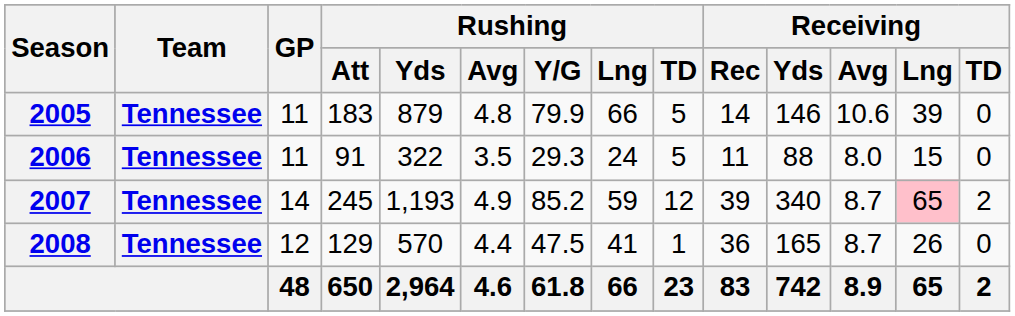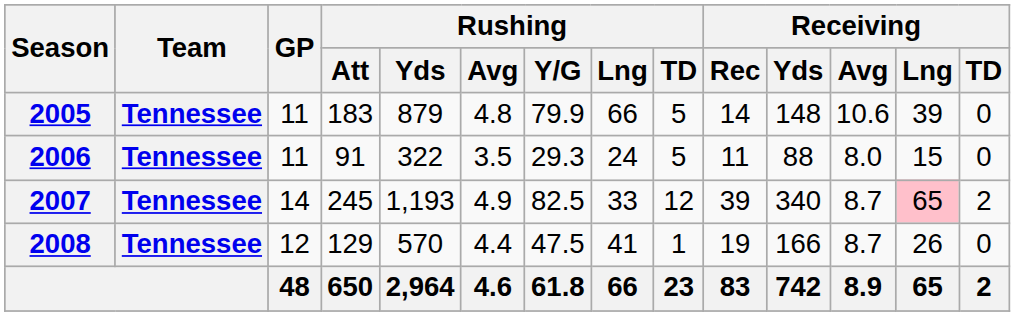2005 | Receiving / Yds: 146 -> 148
2007 | Rushing / Y/G: 85.2 -> 82.5
2007 | Rushing / Lng: 59 -> 33
2008 | Receiving / Rec: 36 -> 19
2008 | Receiving / Yds: 165 -> 166
